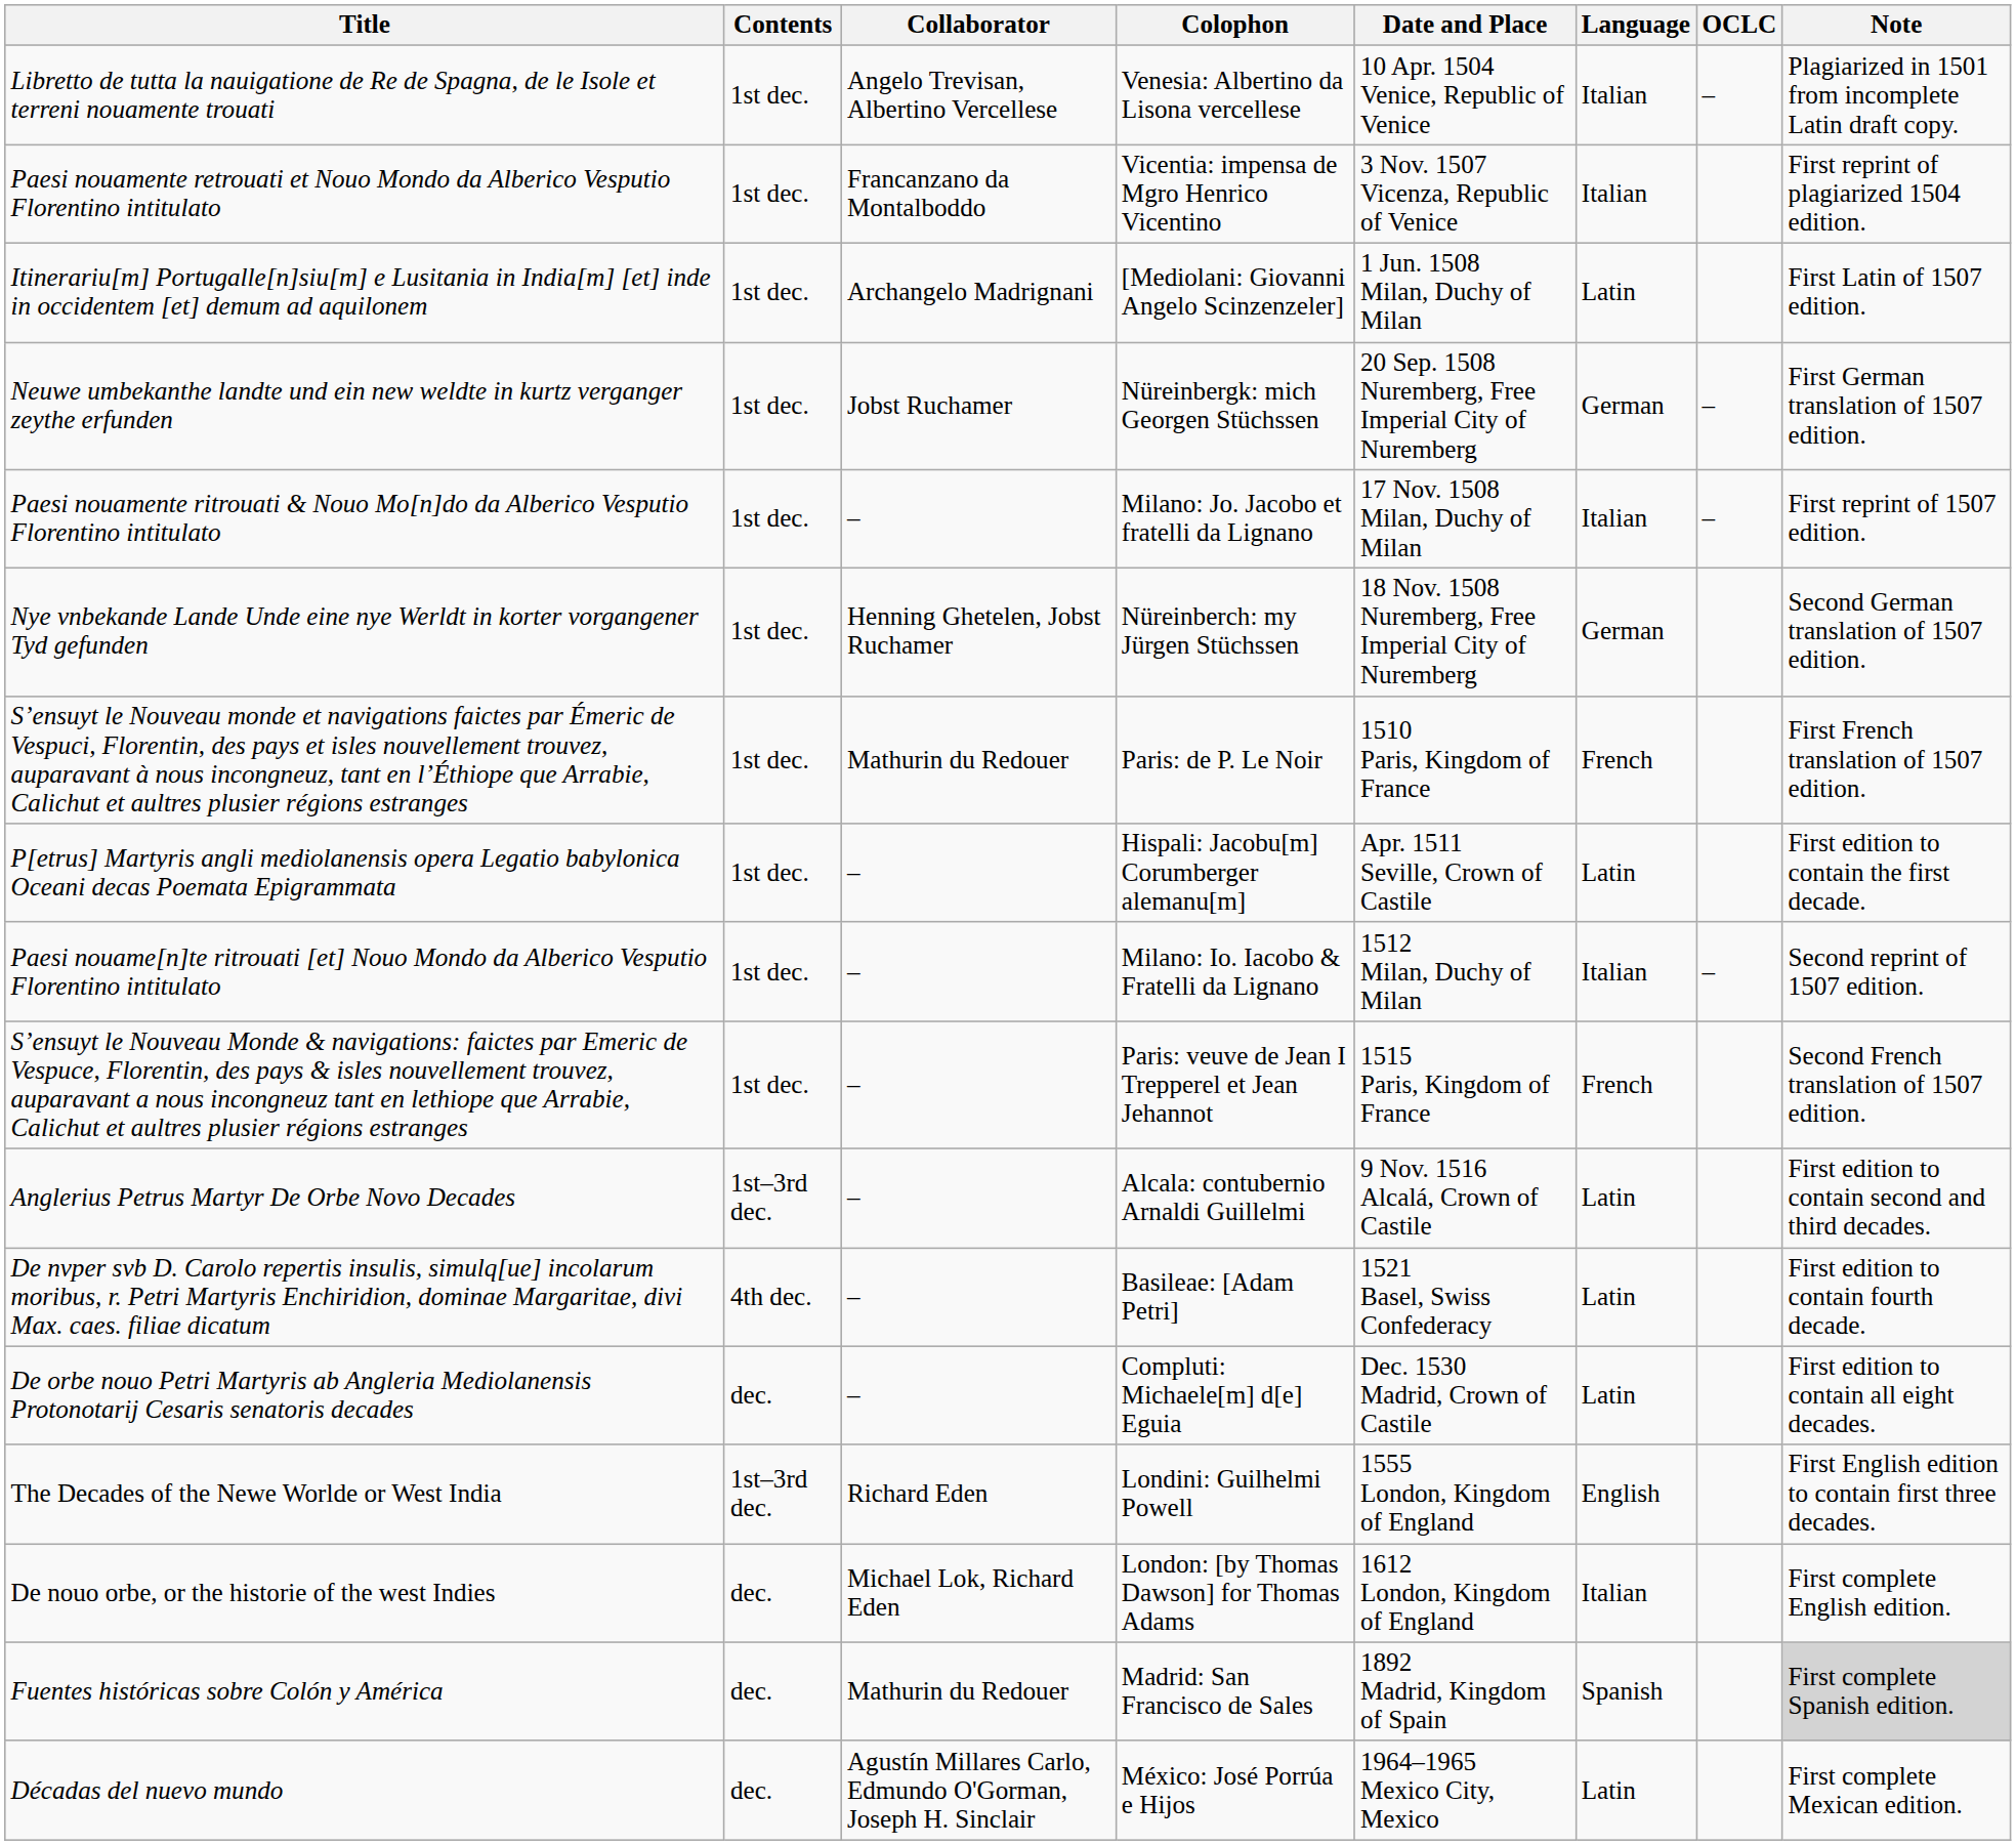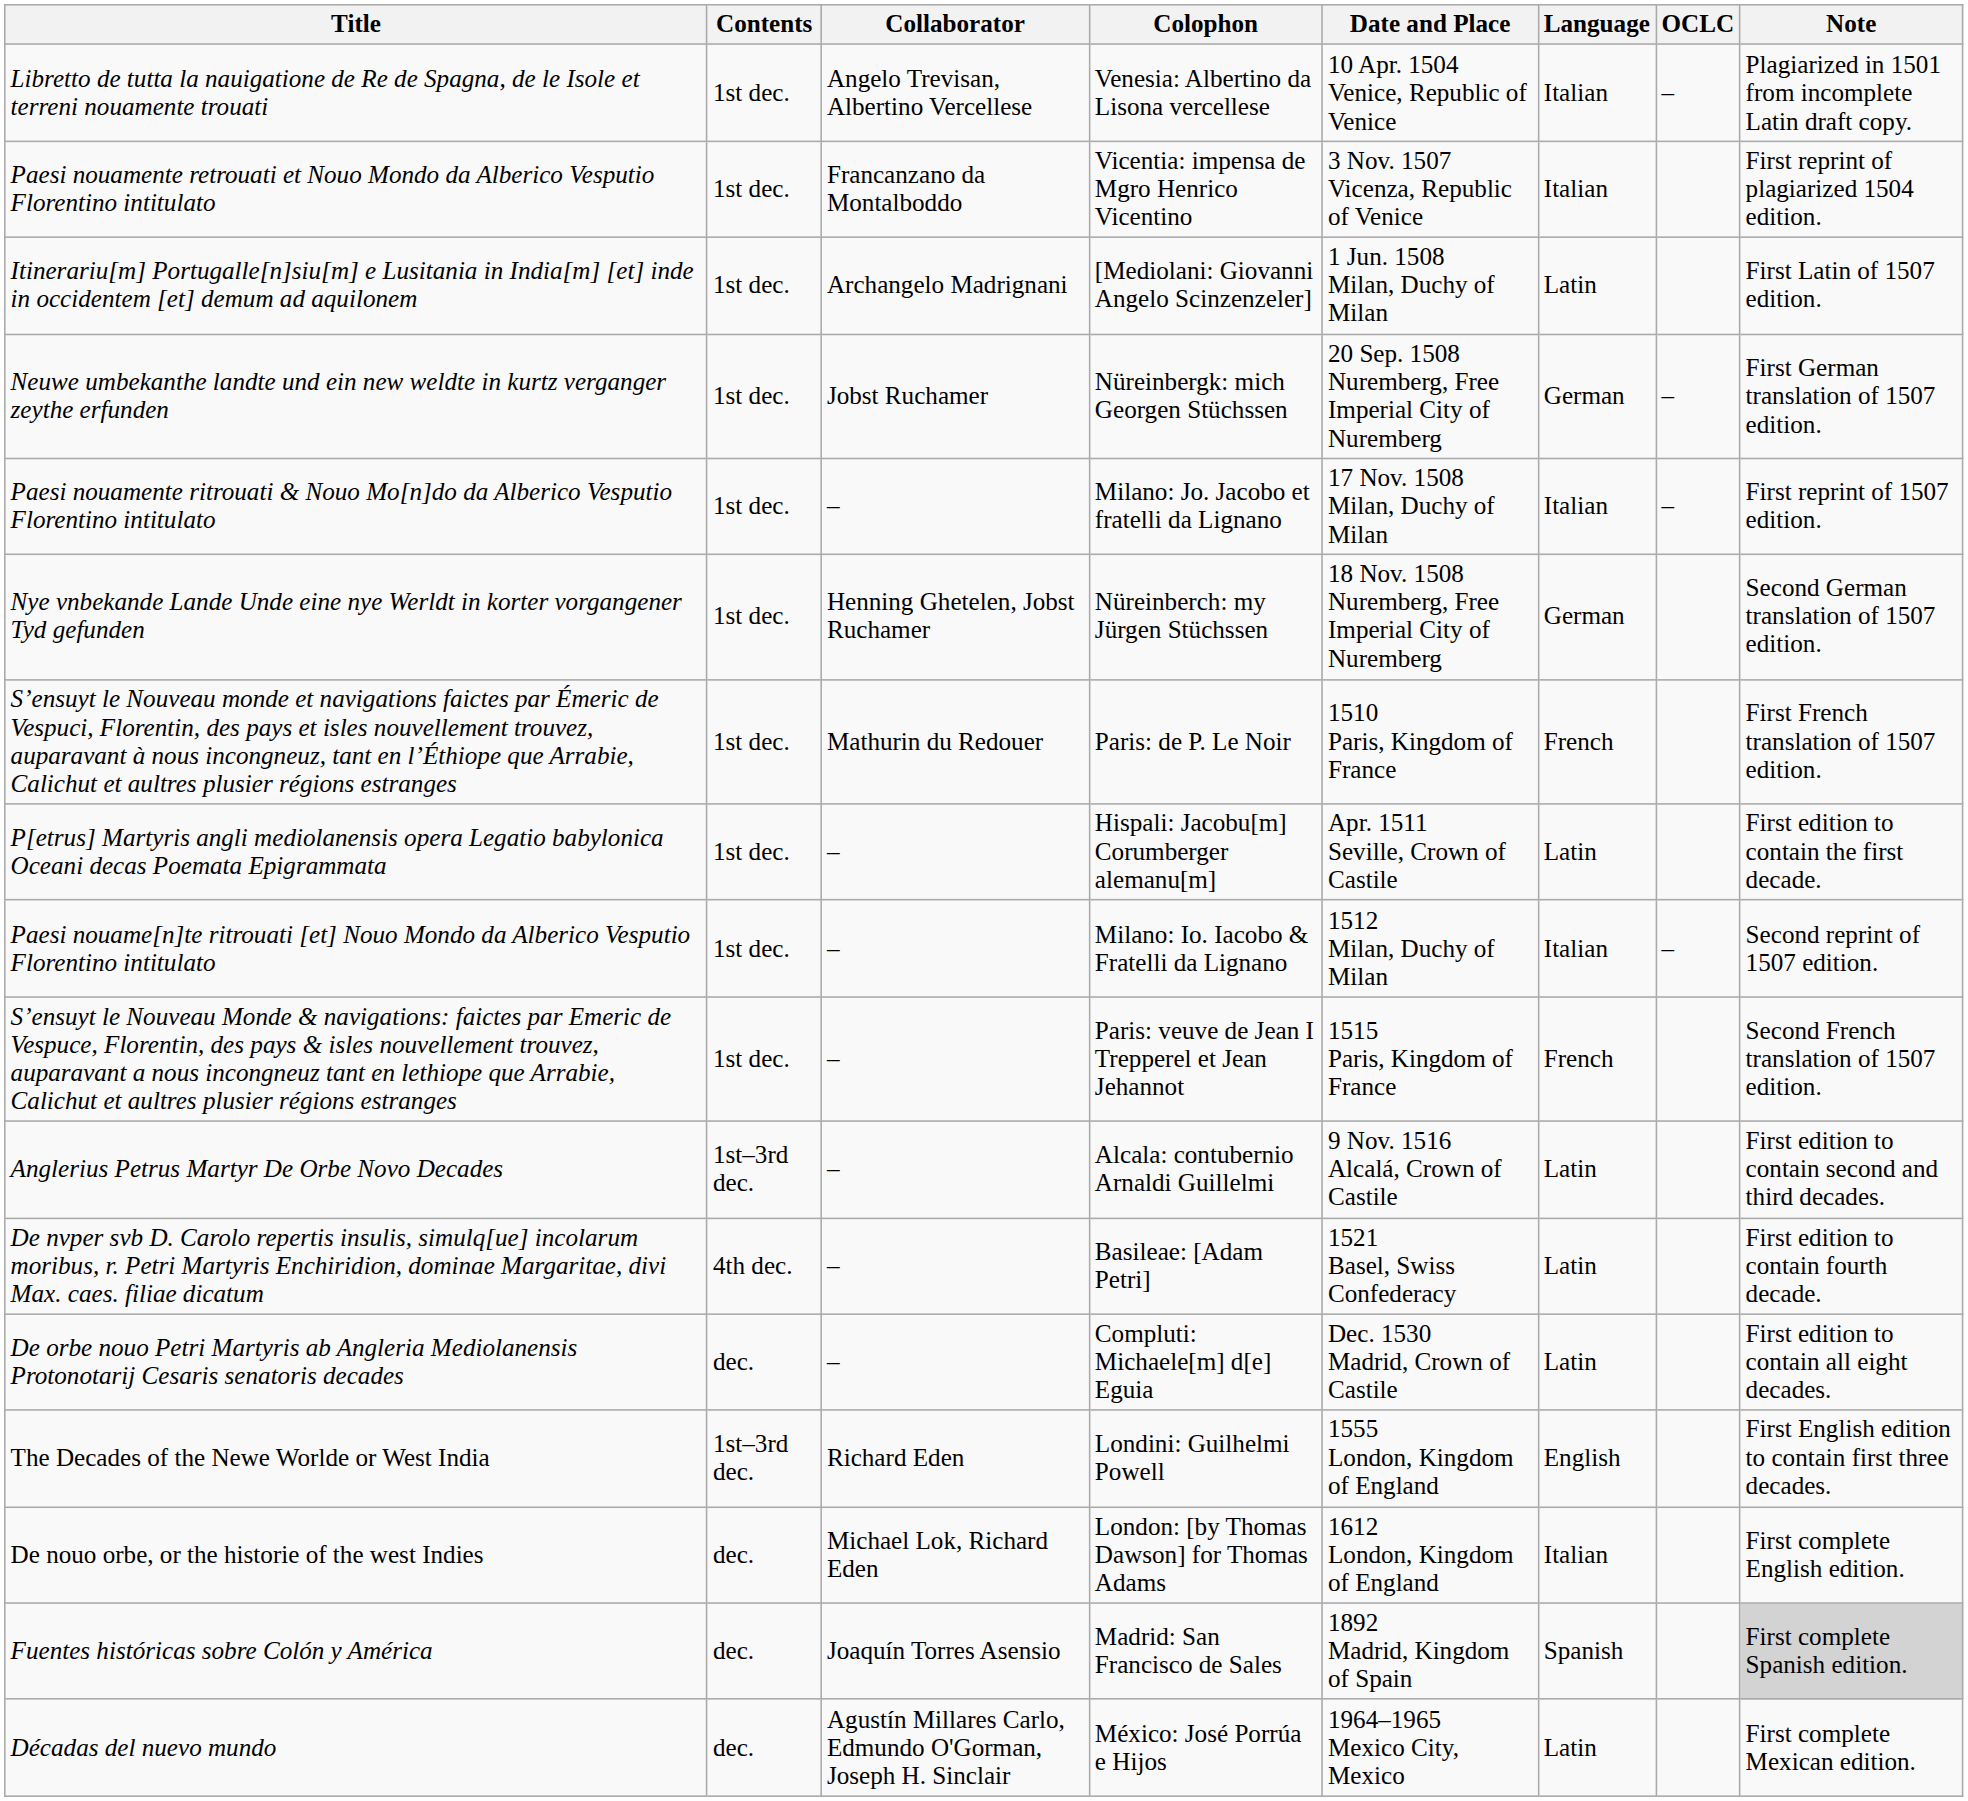Fuentes históricas sobre Colón y América | Collaborator: Mathurin du Redouer -> Joaquín Torres Asensio
